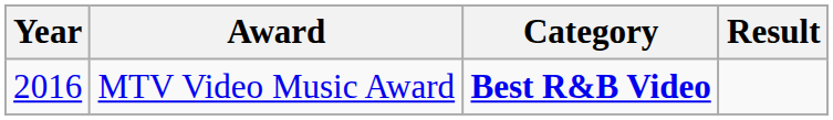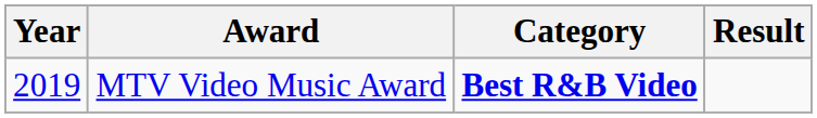MTV Video Music Award | Year: 2016 -> 2019
